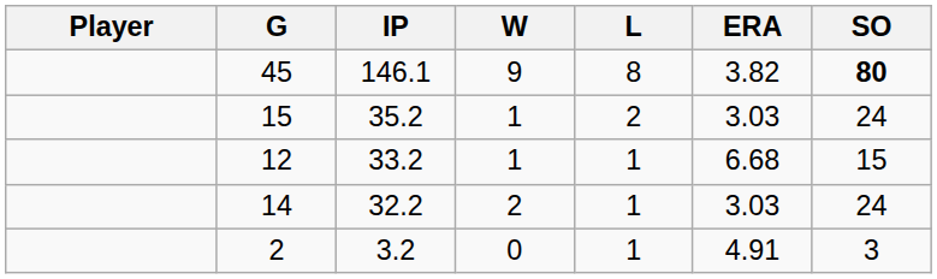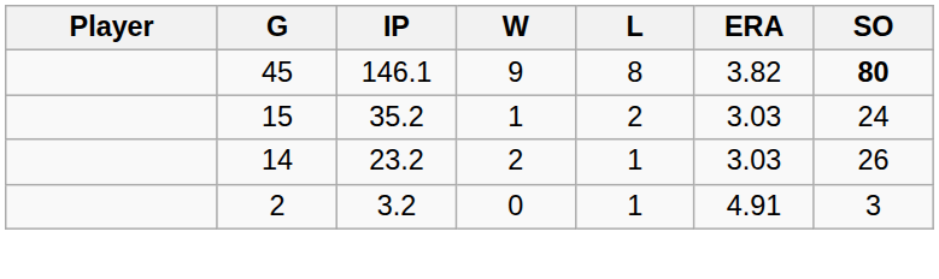- row: 12 | 33.2 | 1 | 1 | 6.68 | 15
14 | IP: 32.2 -> 23.2
14 | SO: 24 -> 26
